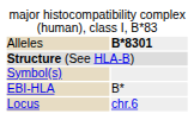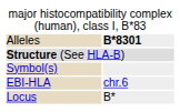EBI-HLA | column 2: B* -> chr.6
Locus | column 2: chr.6 -> B*
